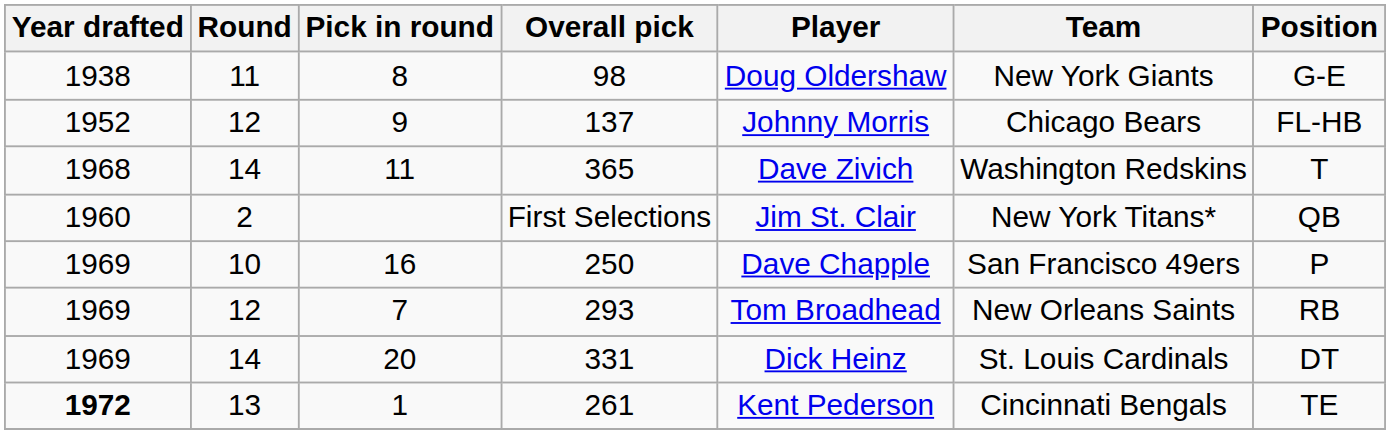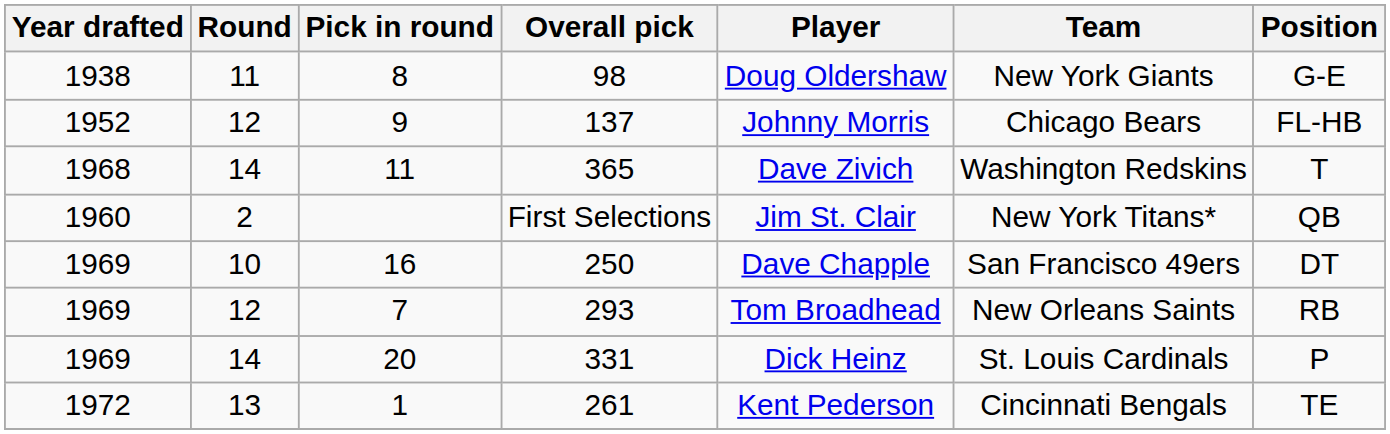250 | Position: P -> DT
331 | Position: DT -> P
261 | Year drafted: bold -> normal
